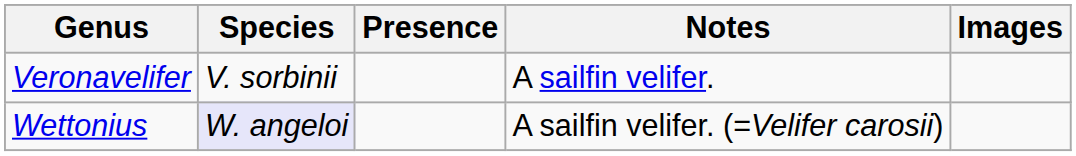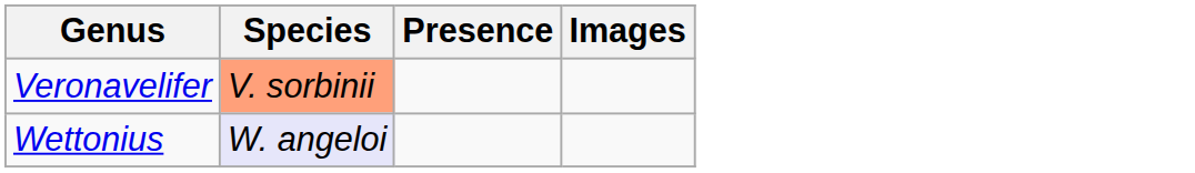- column: Notes | A sailfin velifer. | A sailfin velifer. (=Velifer carosii)
Veronavelifer | Species: no background -> lightsalmon background
